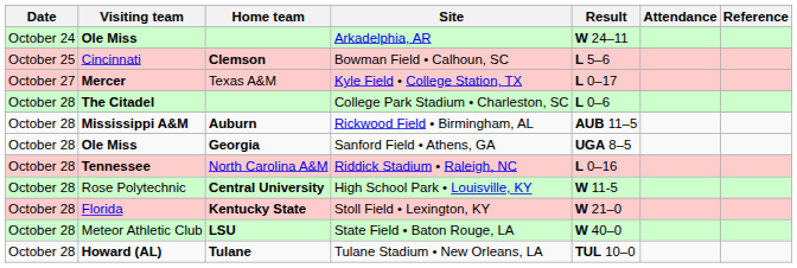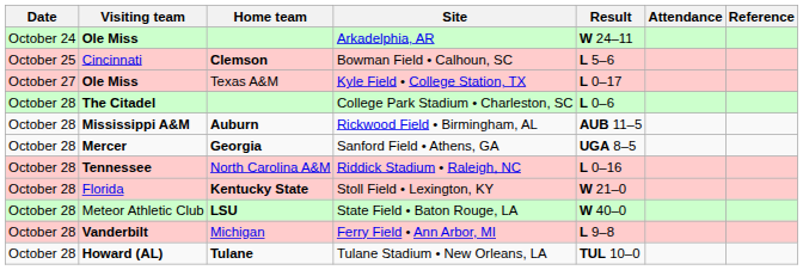Kyle Field • College Station, TX | Visiting team: Mercer -> Ole Miss
Sanford Field • Athens, GA | Visiting team: Ole Miss -> Mercer
- row: October 28 | Rose Polytechnic | Central University | High School Park • Louisville, KY | W 11-5
+ row: October 28 | Vanderbilt | Michigan | Ferry Field • Ann Arbor, MI | L 9–8
